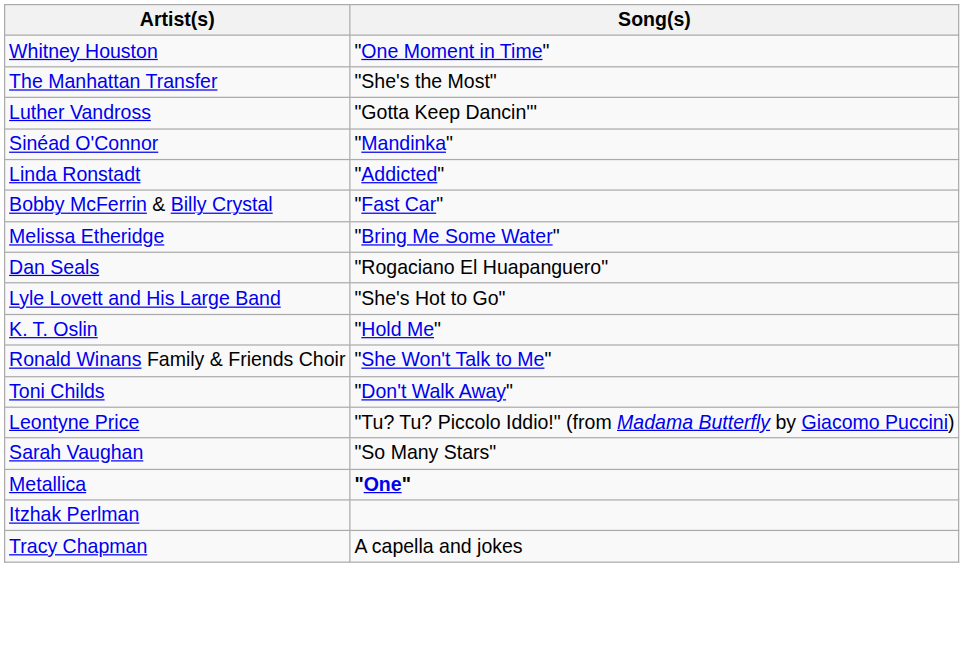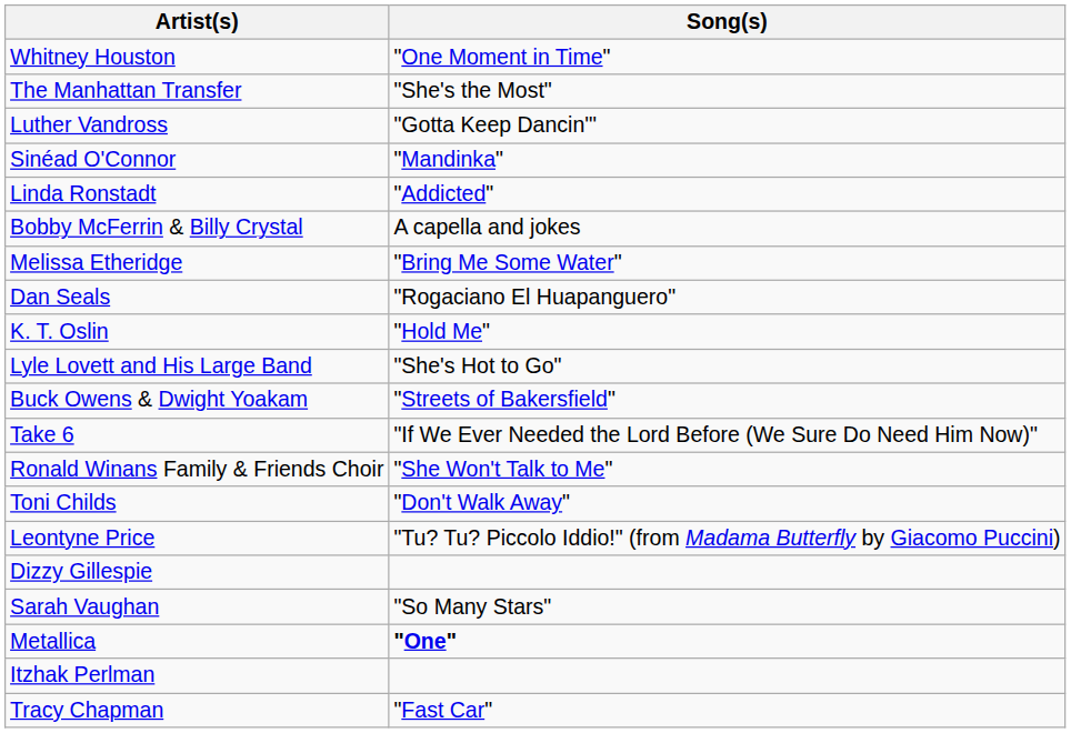Bobby McFerrin & Billy Crystal | Song(s): "Fast Car" -> A capella and jokes
rows swapped: K. T. Oslin <-> Lyle Lovett and His Large Band
+ row: Buck Owens & Dwight Yoakam | "Streets of Bakersfield"
+ row: Take 6 | "If We Ever Needed the Lord Before (We Sure Do Need Him Now)"
+ row: Dizzy Gillespie
Tracy Chapman | Song(s): A capella and jokes -> "Fast Car"
